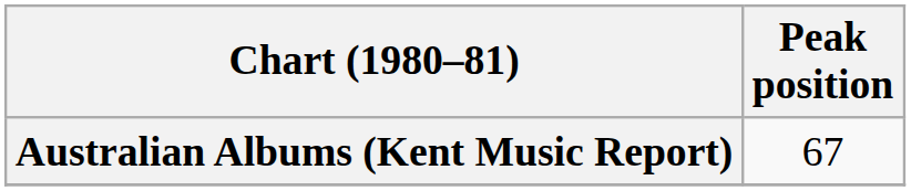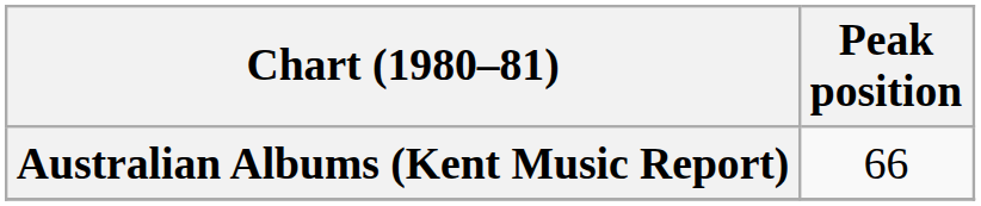Australian Albums (Kent Music Report) | Peak position: 67 -> 66
